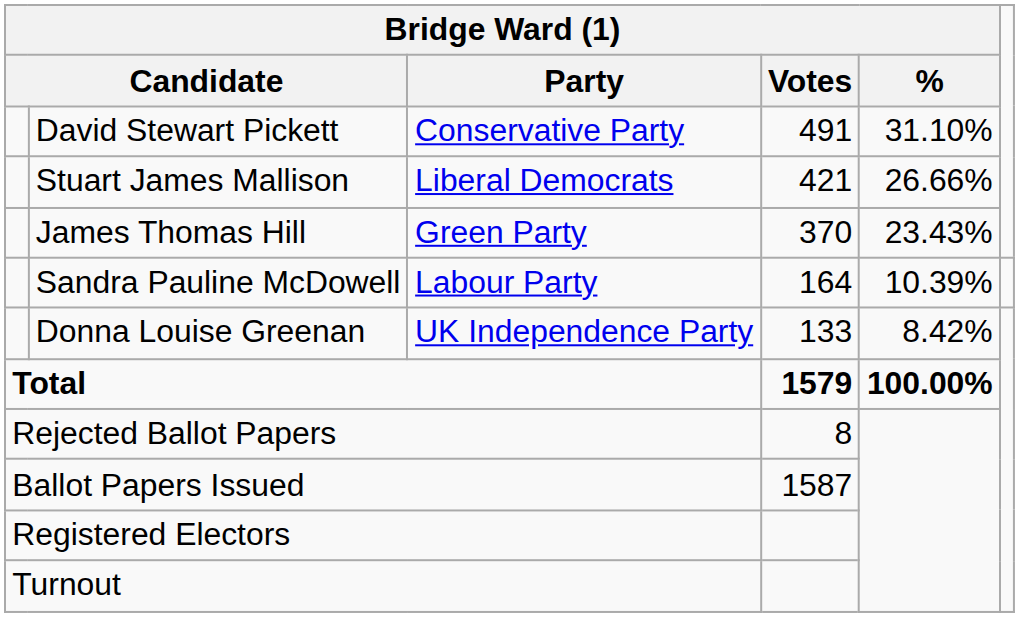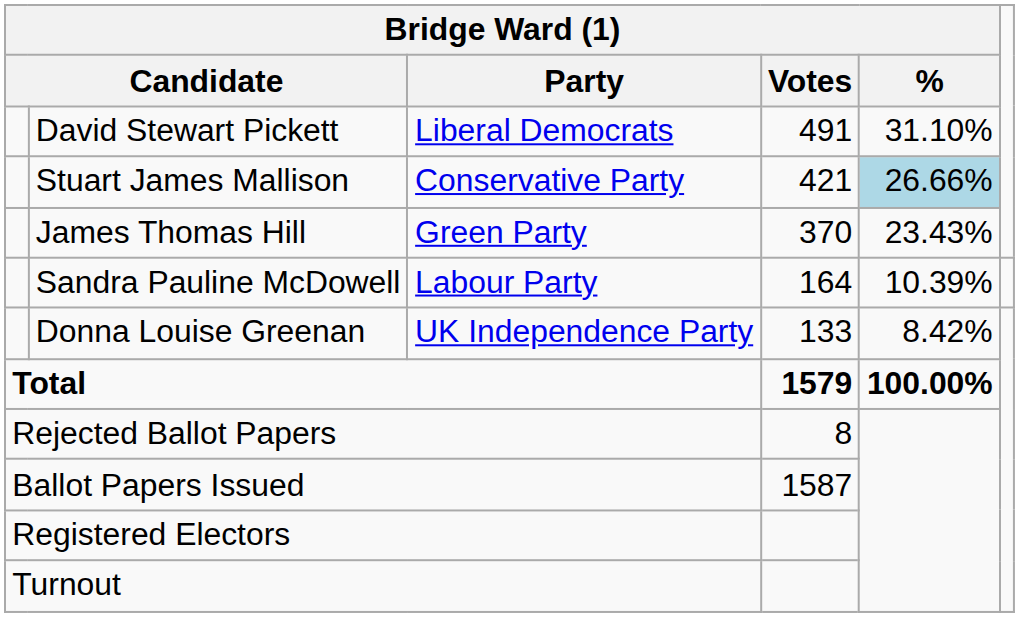David Stewart Pickett | Bridge Ward (1) / Party: Conservative Party -> Liberal Democrats
Stuart James Mallison | Bridge Ward (1) / Party: Liberal Democrats -> Conservative Party
Stuart James Mallison | Bridge Ward (1) / %: no background -> lightblue background
